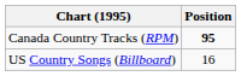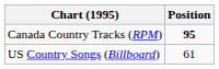US Country Songs (Billboard) | Position: 16 -> 61
